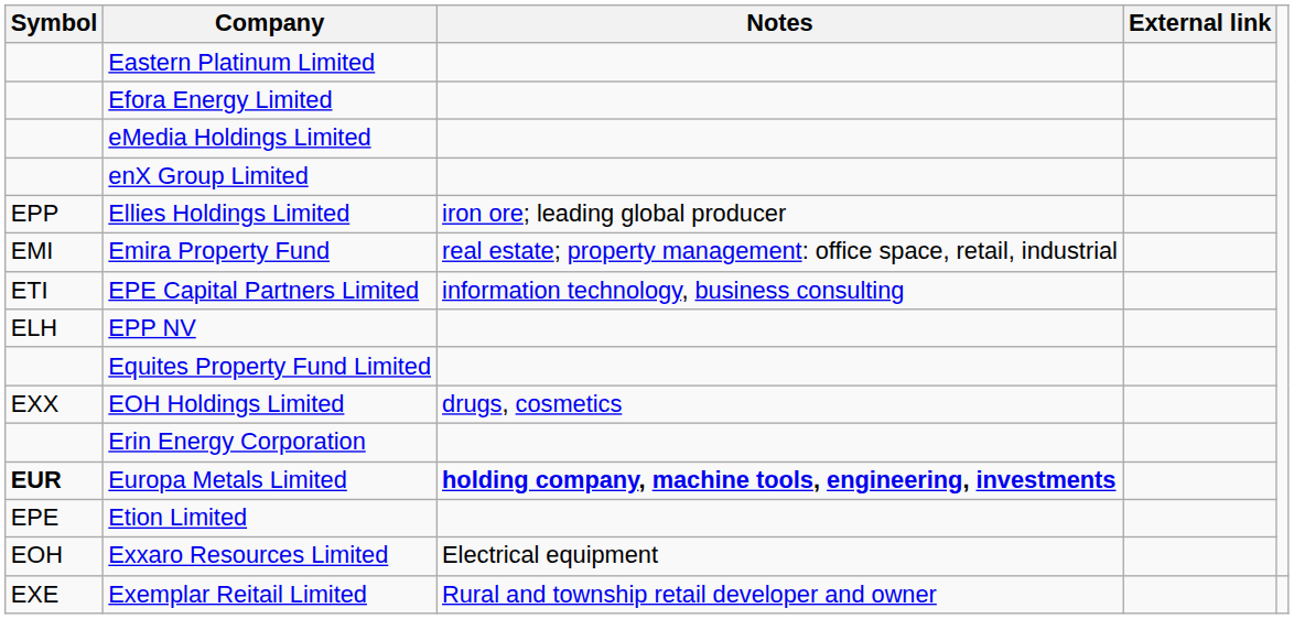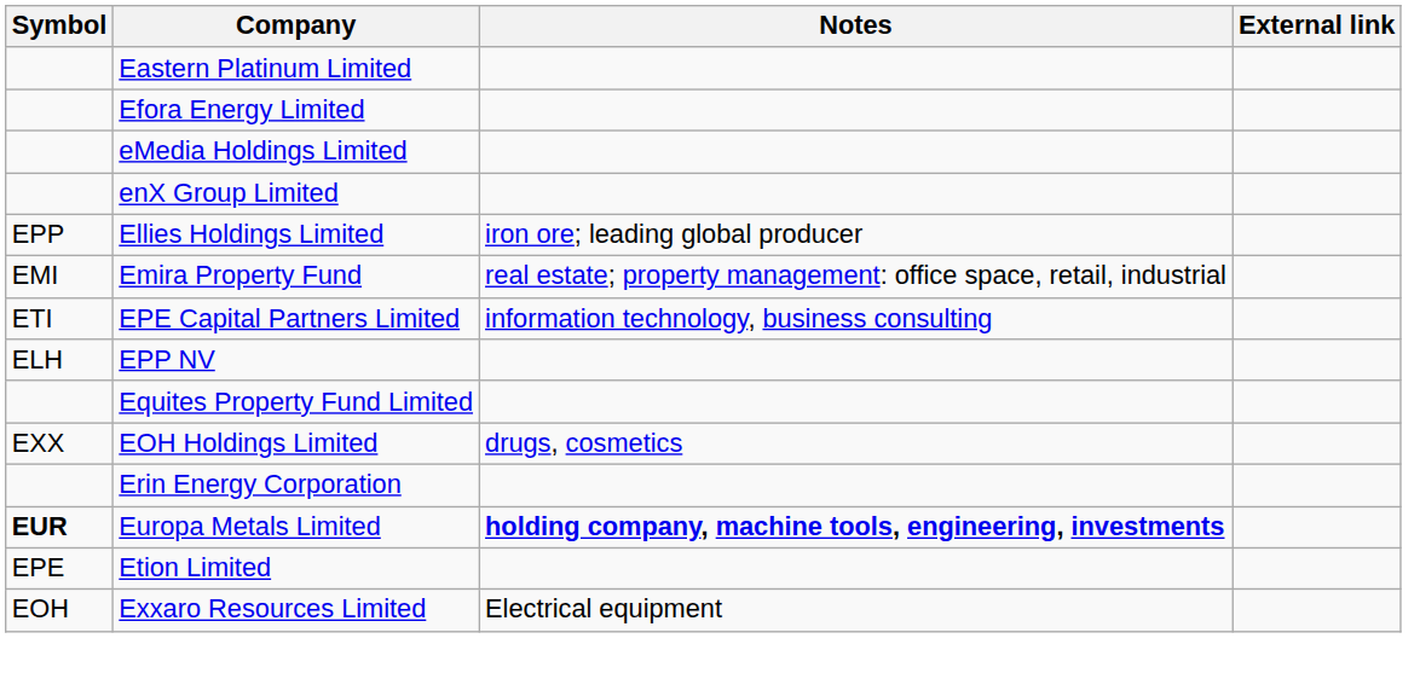- row: EXE | Exemplar Reitail Limited | Rural and township retail developer and owner
